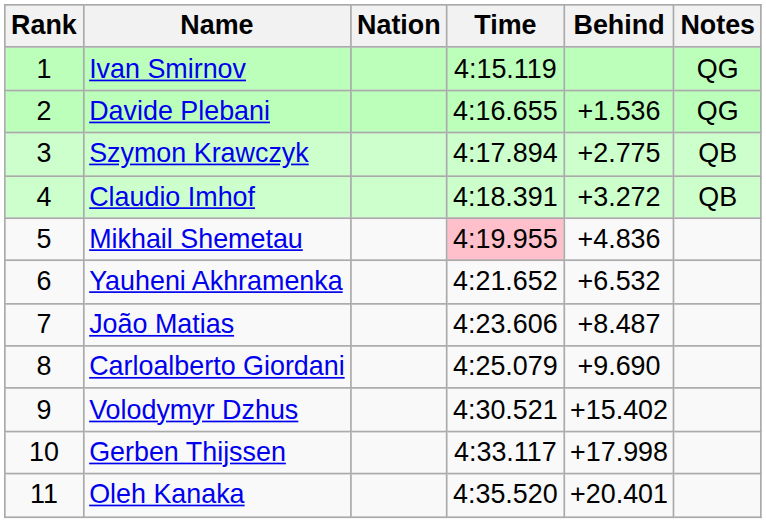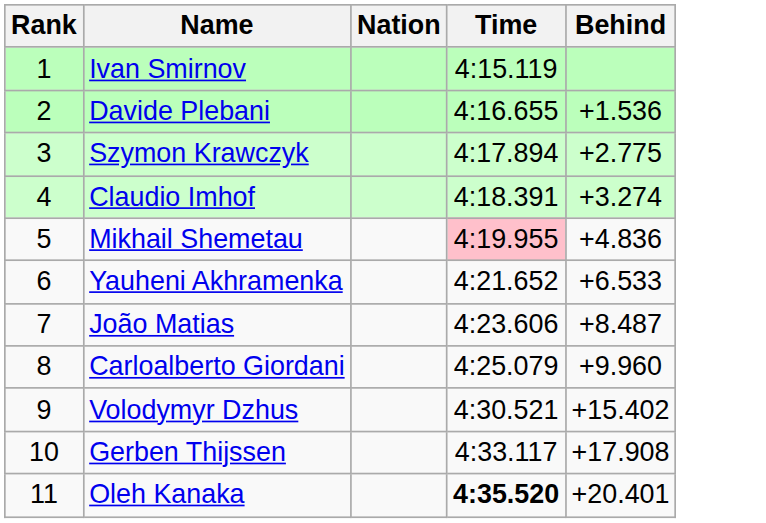- column: Notes | QG | QG | QB | QB
Claudio Imhof | Behind: +3.272 -> +3.274
Yauheni Akhramenka | Behind: +6.532 -> +6.533
Carloalberto Giordani | Behind: +9.690 -> +9.960
Gerben Thijssen | Behind: +17.998 -> +17.908
Oleh Kanaka | Time: normal -> bold
